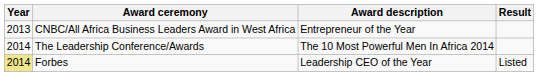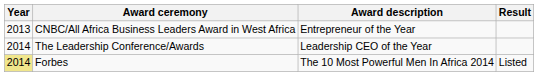The Leadership Conference/Awards | Award description: The 10 Most Powerful Men In Africa 2014 -> Leadership CEO of the Year
Forbes | Award description: Leadership CEO of the Year -> The 10 Most Powerful Men In Africa 2014
